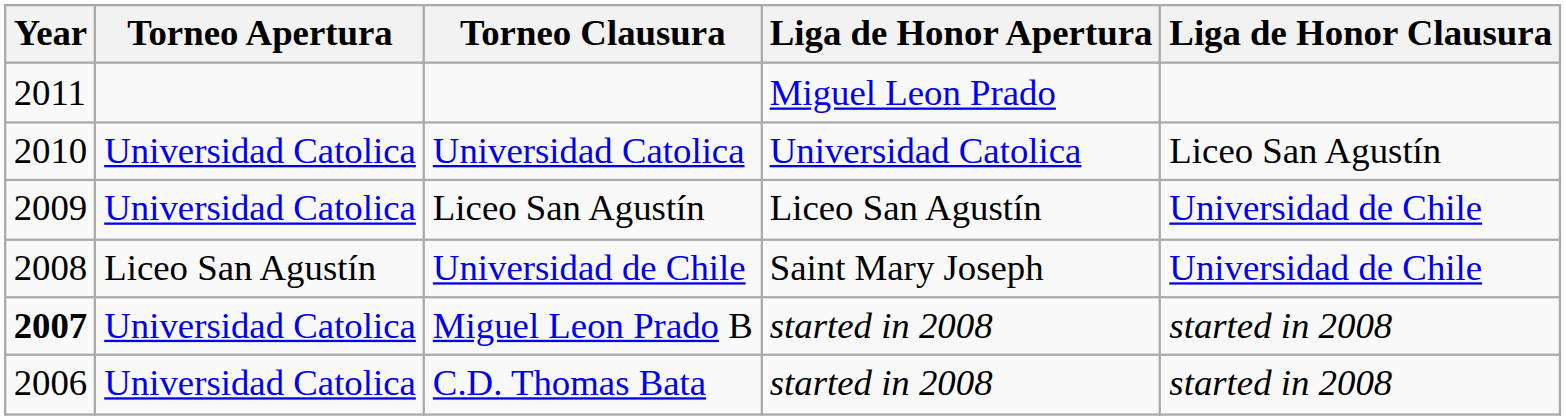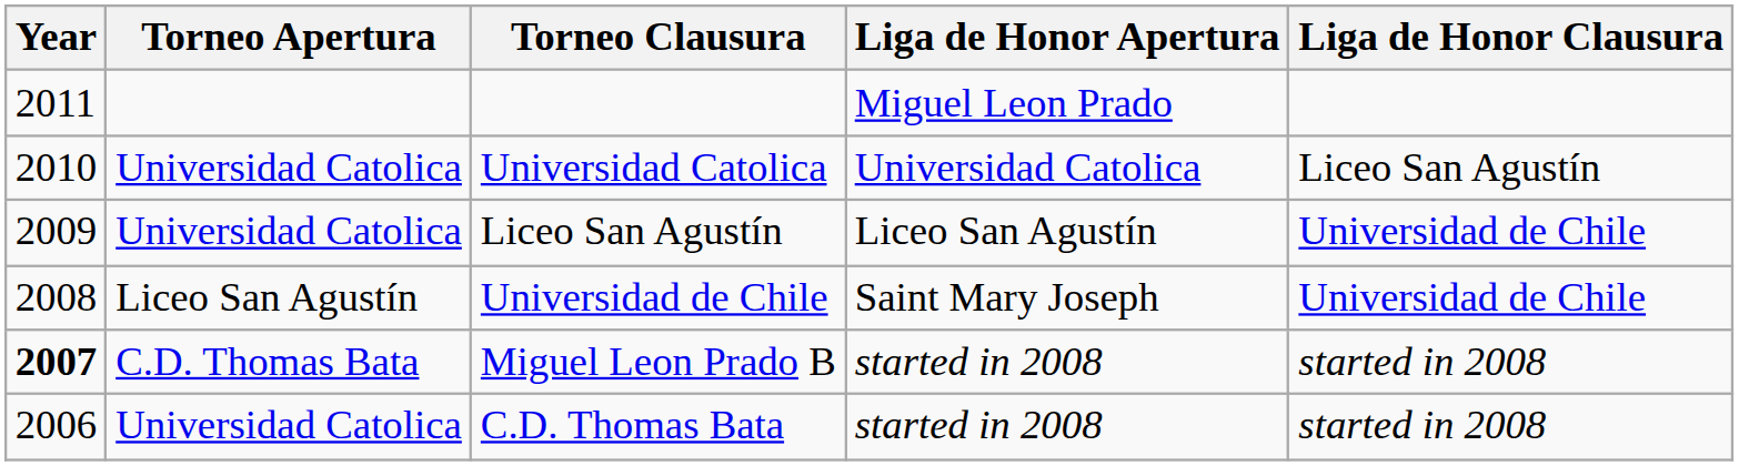Miguel Leon Prado B | Torneo Apertura: Universidad Catolica -> C.D. Thomas Bata
